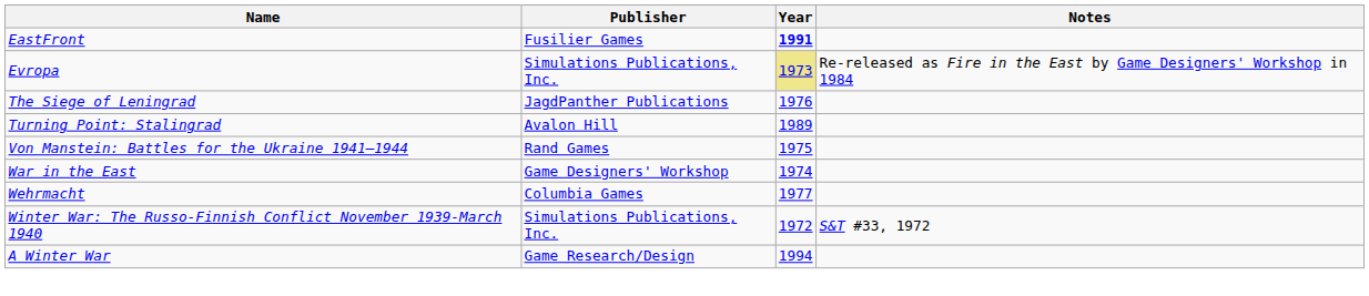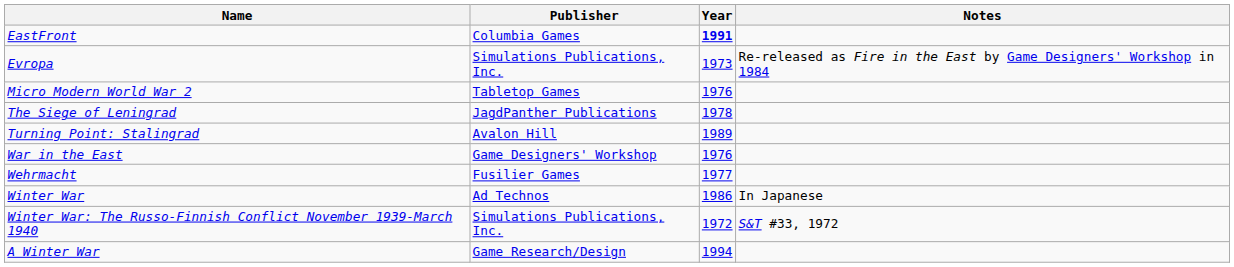EastFront | Publisher: Fusilier Games -> Columbia Games
Evropa | Year: khaki background -> no background
+ row: Micro Modern World War 2 | Tabletop Games | 1976
The Siege of Leningrad | Year: 1976 -> 1978
- row: Von Manstein: Battles for the Ukraine 1941–1944 | Rand Games | 1975
War in the East | Year: 1974 -> 1976
Wehrmacht | Publisher: Columbia Games -> Fusilier Games
+ row: Winter War | Ad Technos | 1986 | In Japanese
